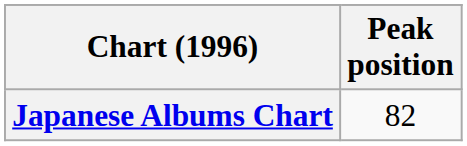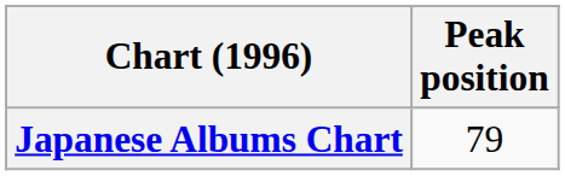Japanese Albums Chart | Peak position: 82 -> 79
